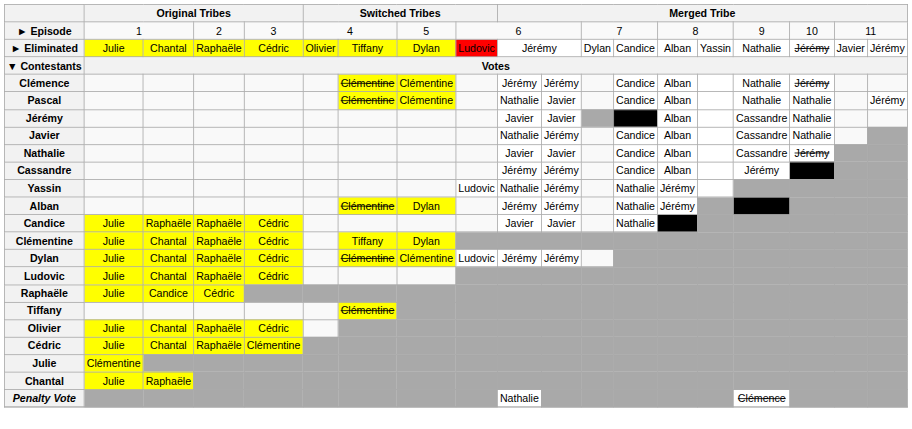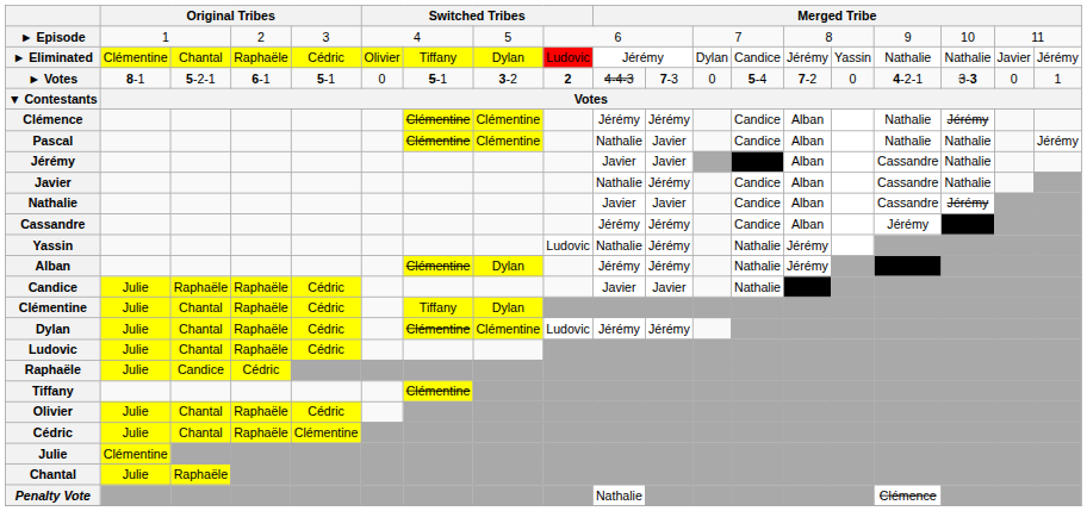► Eliminated | column 2: Julie -> Clémentine
► Eliminated | column 14: Alban -> Jérémy
► Eliminated | column 17: Jérémy -> Nathalie
+ row: ► Votes | 8-1 | 5-2-1 | 6-1 | 5-1 | 0 | 5-1 | 3-2 | 2 | 4-4-3 | 7-3 | 0 | 5-4 | 7-2 | 0 | 4-2-1 | 3-3 | 0 | 1
